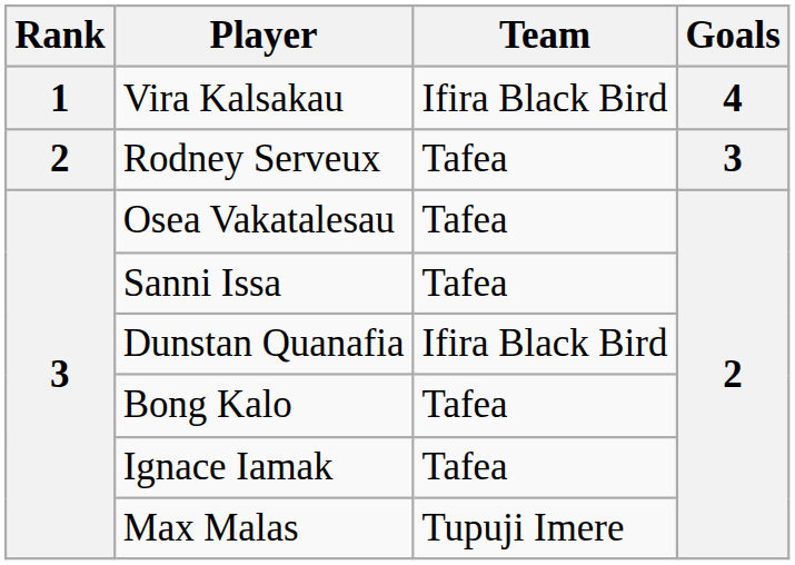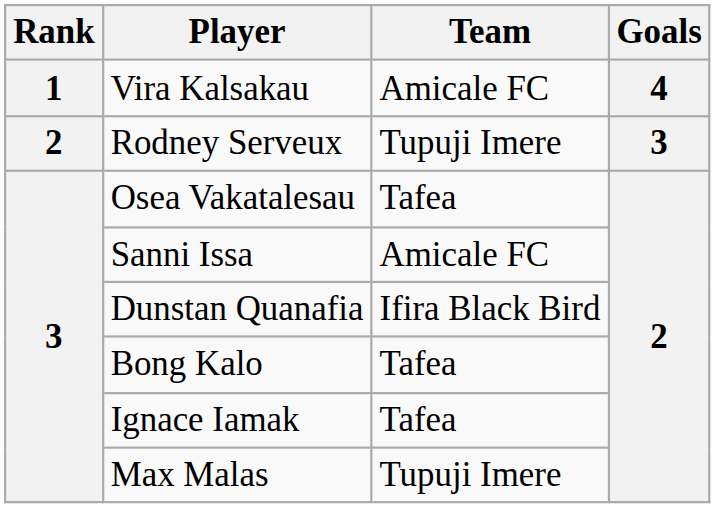Vira Kalsakau | Team: Ifira Black Bird -> Amicale FC
Rodney Serveux | Team: Tafea -> Tupuji Imere
Sanni Issa | Team: Tafea -> Amicale FC
